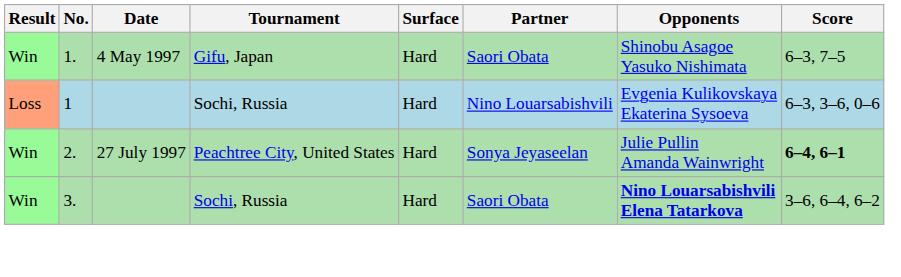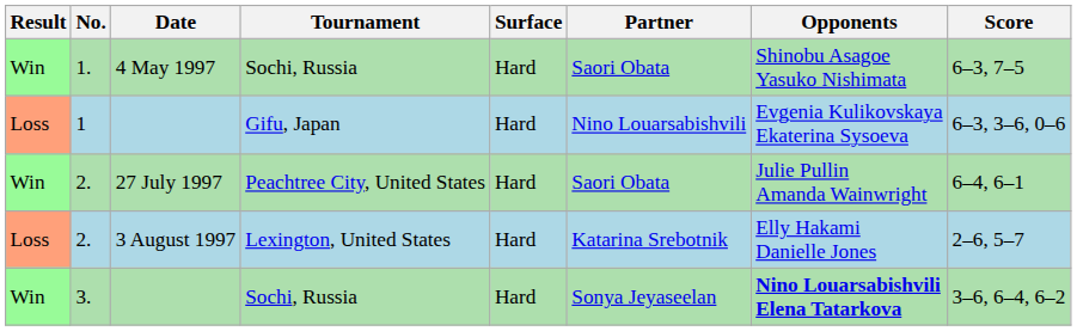1. | Tournament: Gifu, Japan -> Sochi, Russia
1 | Tournament: Sochi, Russia -> Gifu, Japan
2. / 27 July 1997 | Partner: Sonya Jeyaseelan -> Saori Obata
2. / 27 July 1997 | Score: bold -> normal
+ row: Loss | 2. | 3 August 1997 | Lexington, United States | Hard | Katarina Srebotnik | Elly Hakami Danielle Jones | 2–6, 5–7
3. | Partner: Saori Obata -> Sonya Jeyaseelan
